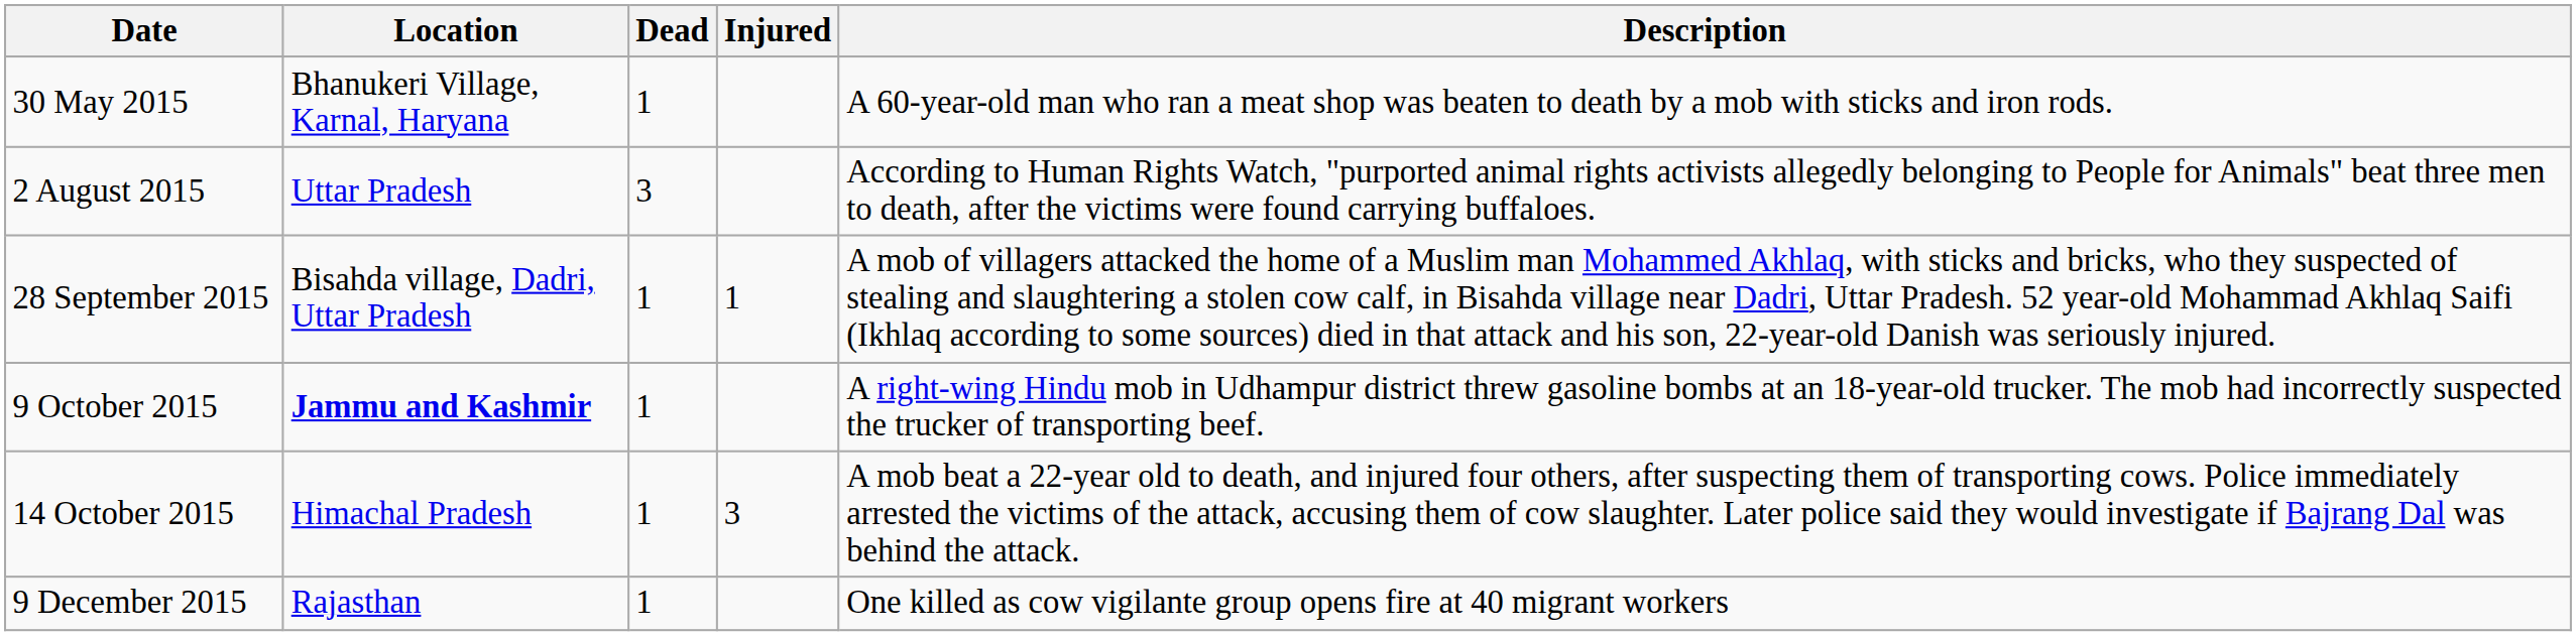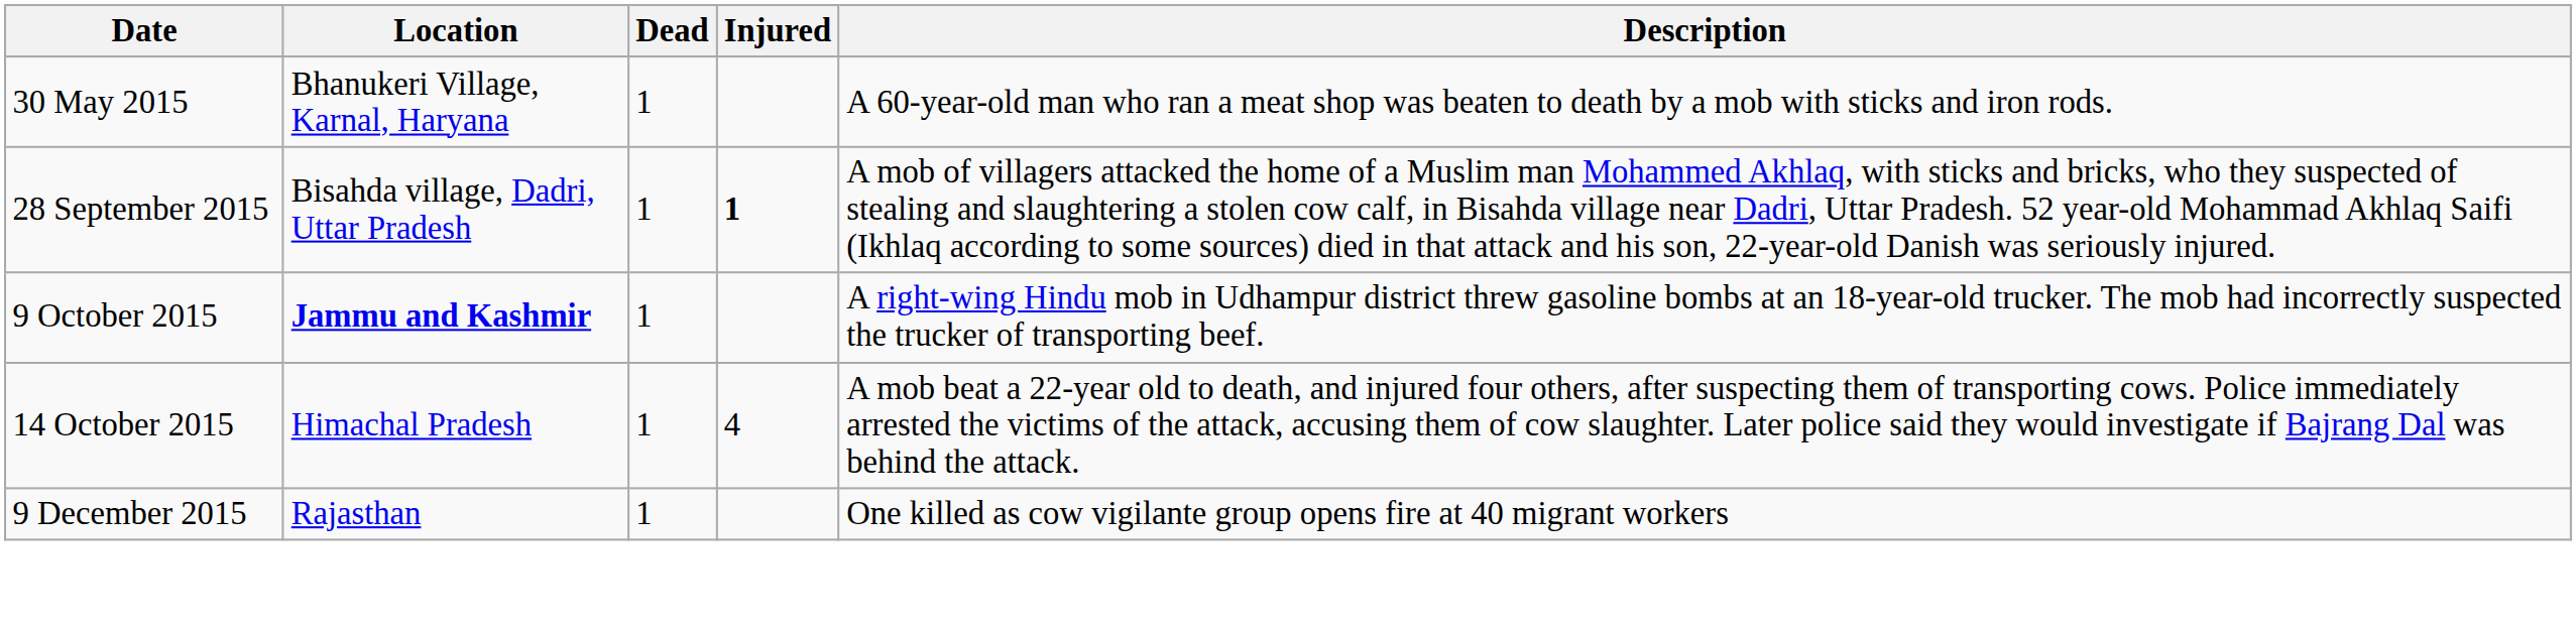- row: 2 August 2015 | Uttar Pradesh | 3 | According to Human Rights Watch, "purported animal rights activists allegedly belonging to People for Animals" beat three men to death, after the victims were found carrying buffaloes.
28 September 2015 | Injured: normal -> bold
14 October 2015 | Injured: 3 -> 4
